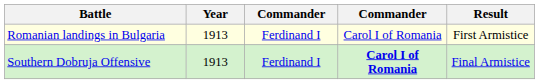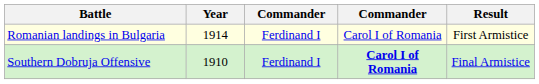Romanian landings in Bulgaria | Year: 1913 -> 1914
Southern Dobruja Offensive | Year: 1913 -> 1910
